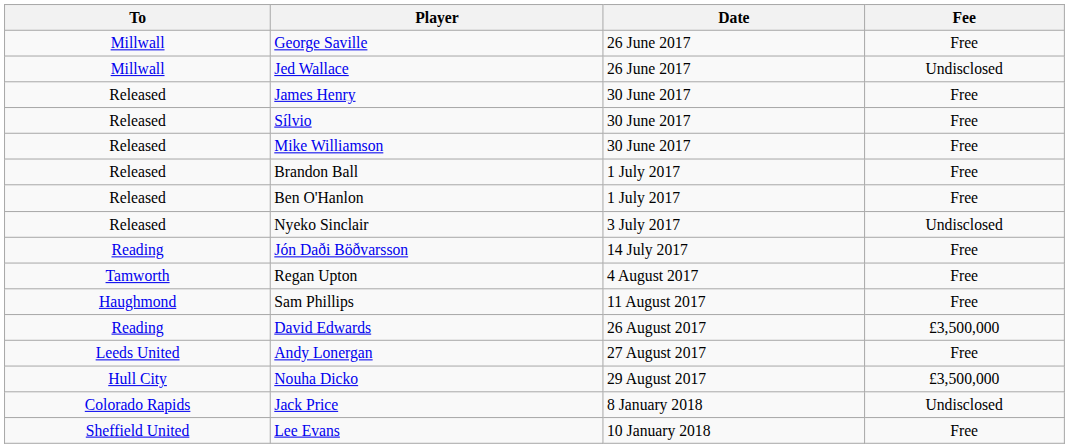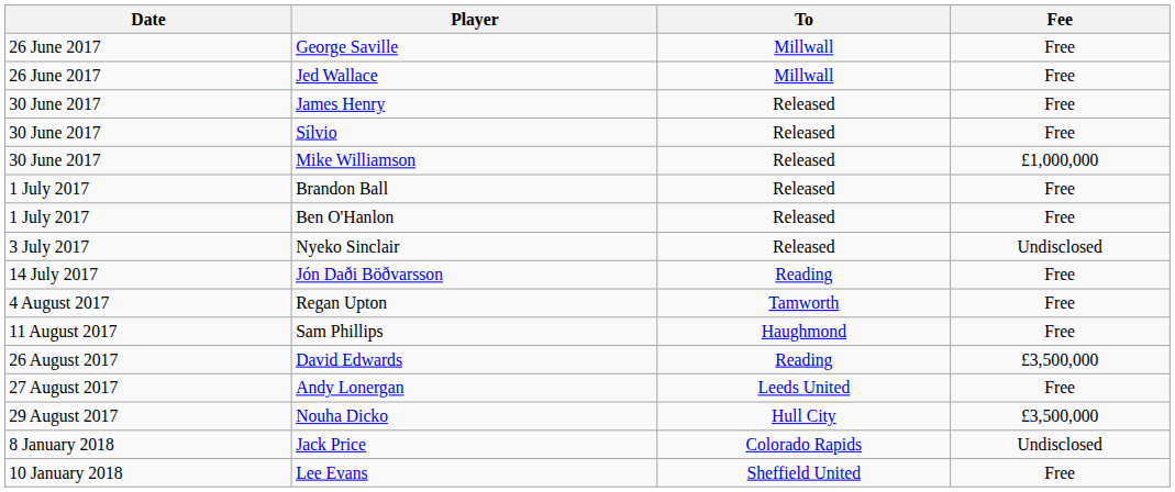columns swapped: Date <-> To
Jed Wallace | Fee: Undisclosed -> Free
Mike Williamson | Fee: Free -> £1,000,000
